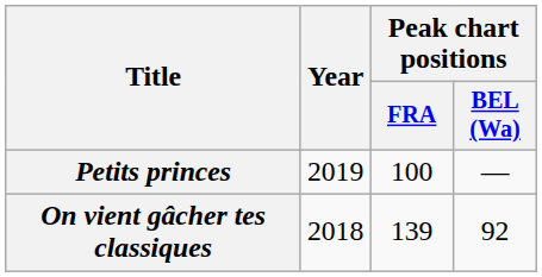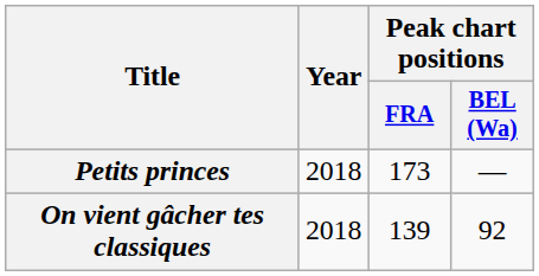Petits princes | Year: 2019 -> 2018
Petits princes | Peak chart positions / FRA: 100 -> 173
